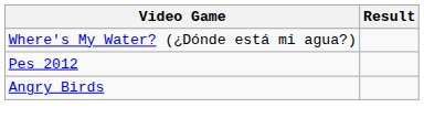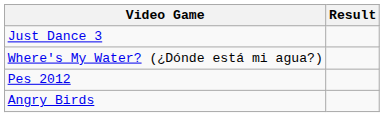+ row: Just Dance 3
